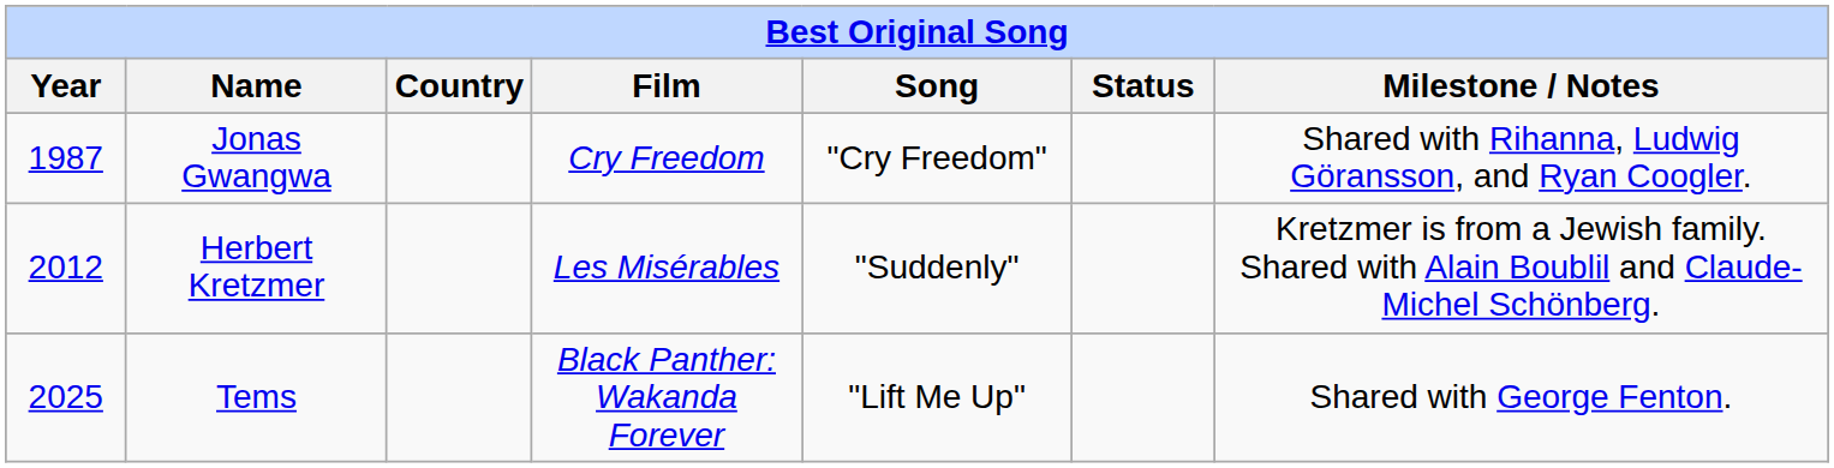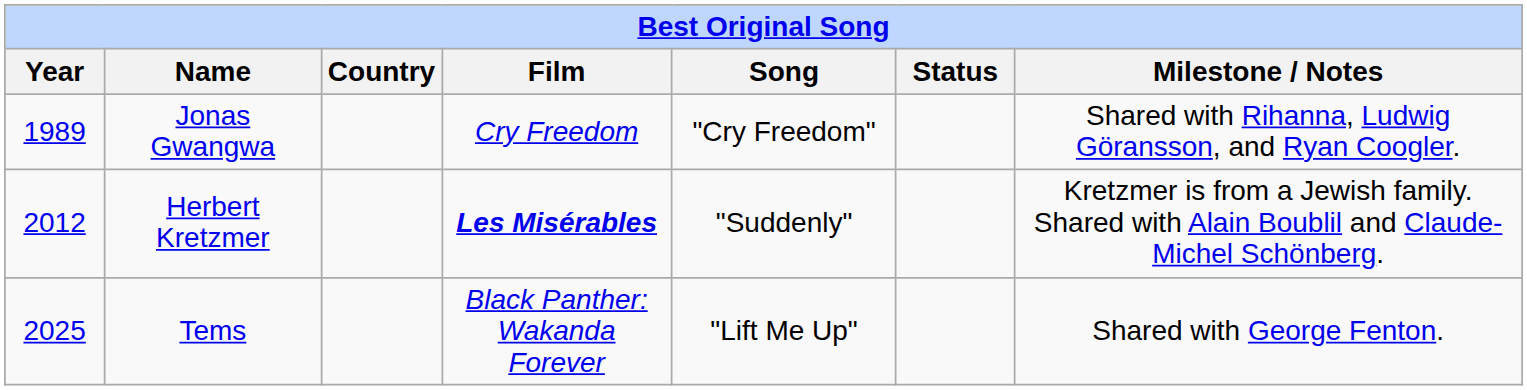Jonas Gwangwa | Year: 1987 -> 1989
Herbert Kretzmer | Film: normal -> bold
